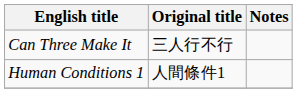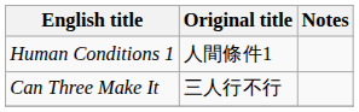rows swapped: Human Conditions 1 <-> Can Three Make It
